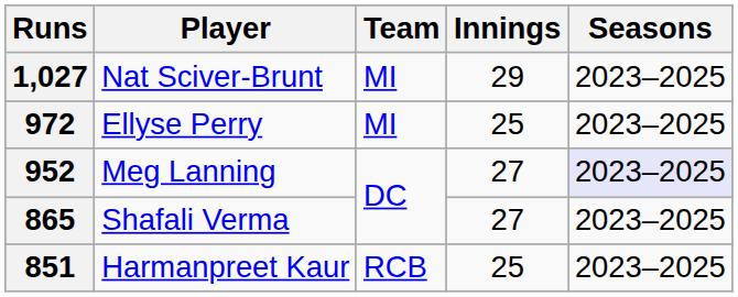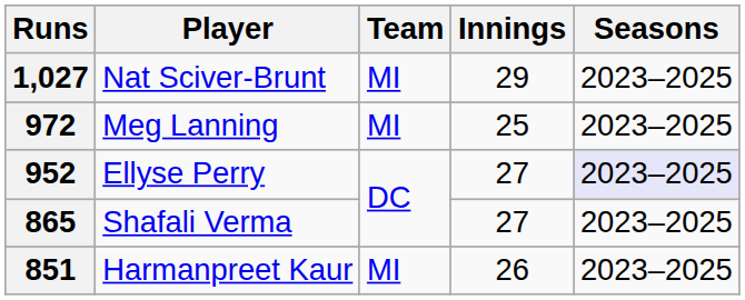972 | Player: Ellyse Perry -> Meg Lanning
952 | Player: Meg Lanning -> Ellyse Perry
851 | Team: RCB -> MI
851 | Innings: 25 -> 26
